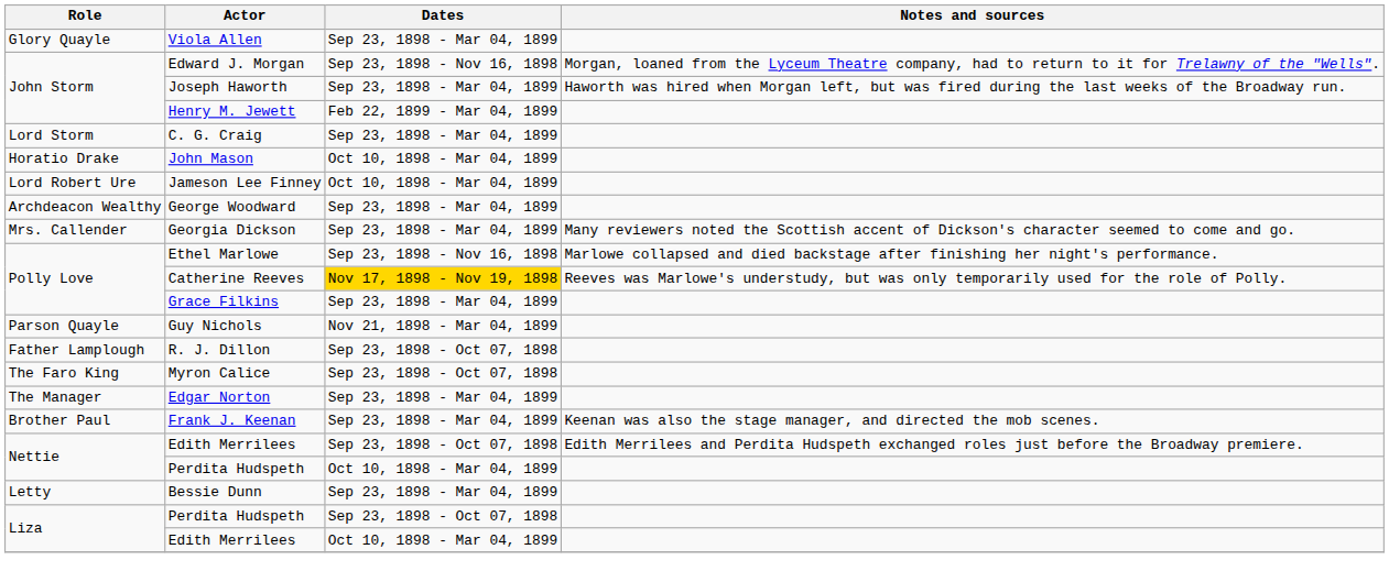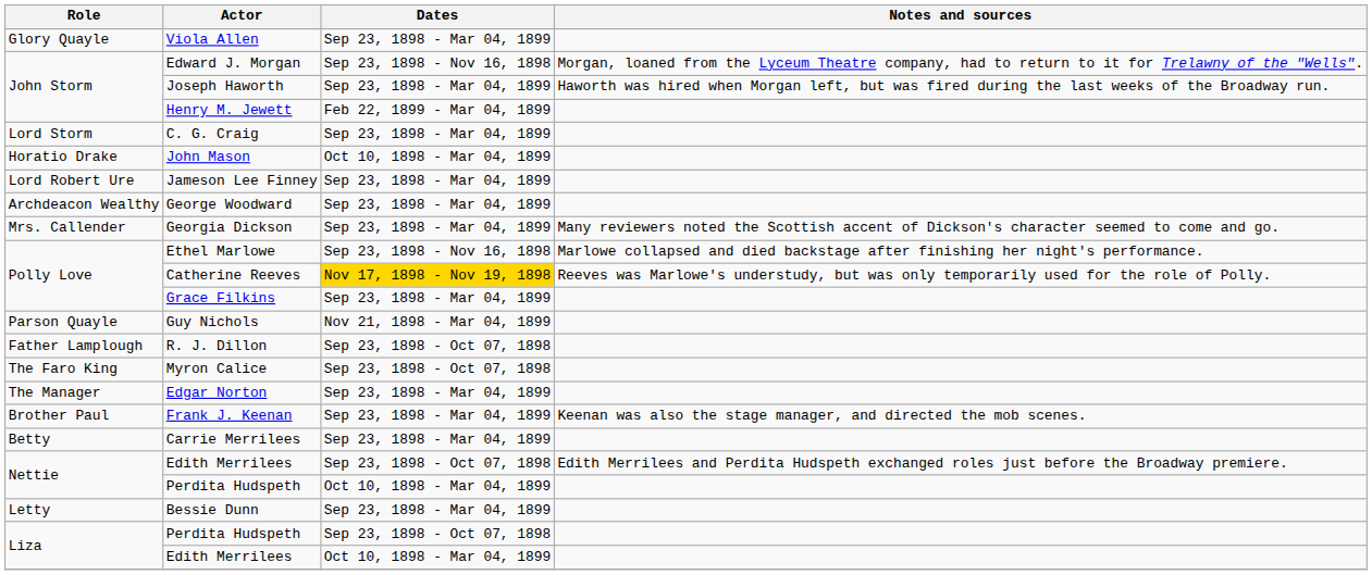Jameson Lee Finney | Dates: Oct 10, 1898 - Mar 04, 1899 -> Sep 23, 1898 - Mar 04, 1899
+ row: Betty | Carrie Merrilees | Sep 23, 1898 - Mar 04, 1899
